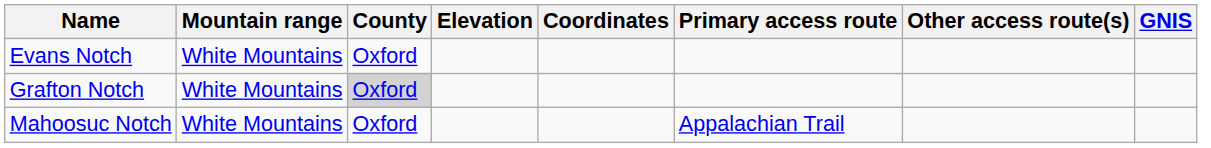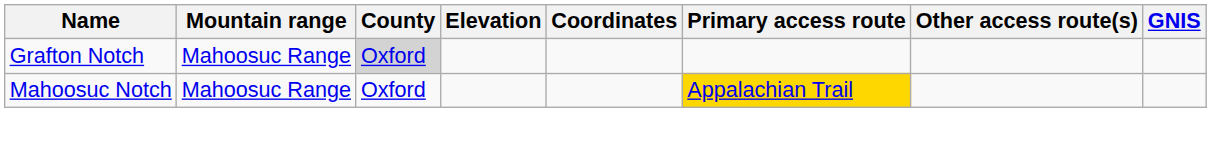- row: Evans Notch | White Mountains | Oxford
Grafton Notch | Mountain range: White Mountains -> Mahoosuc Range
Mahoosuc Notch | Mountain range: White Mountains -> Mahoosuc Range
Mahoosuc Notch | Primary access route: no background -> gold background
